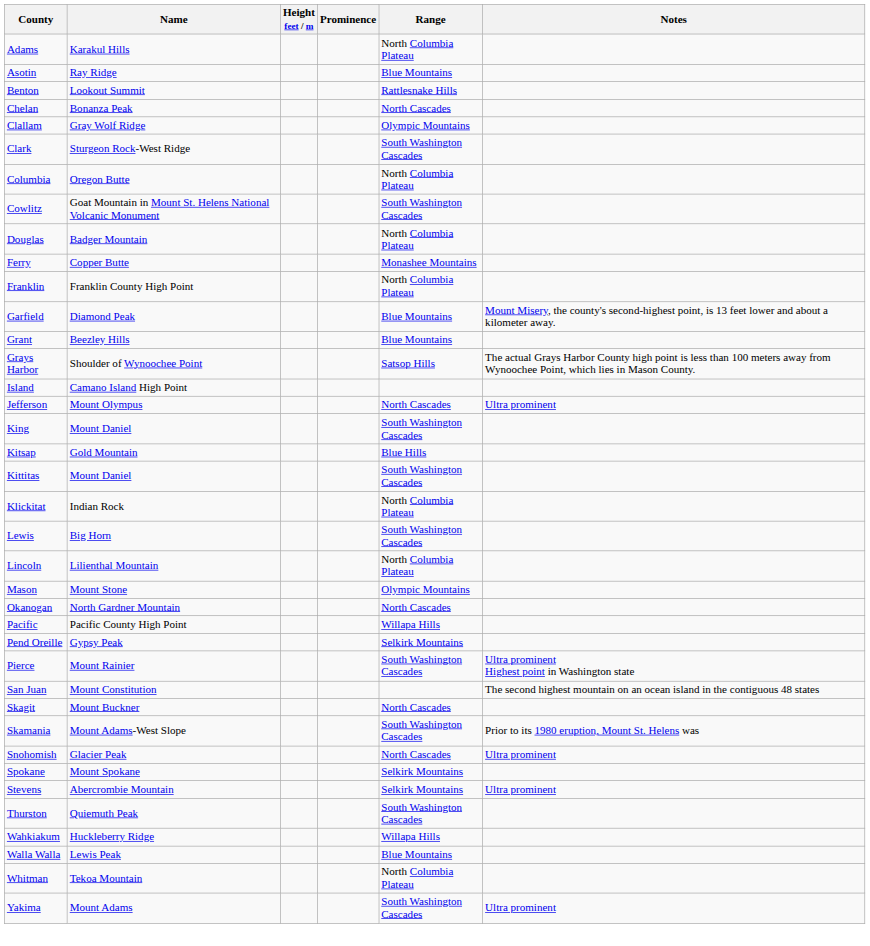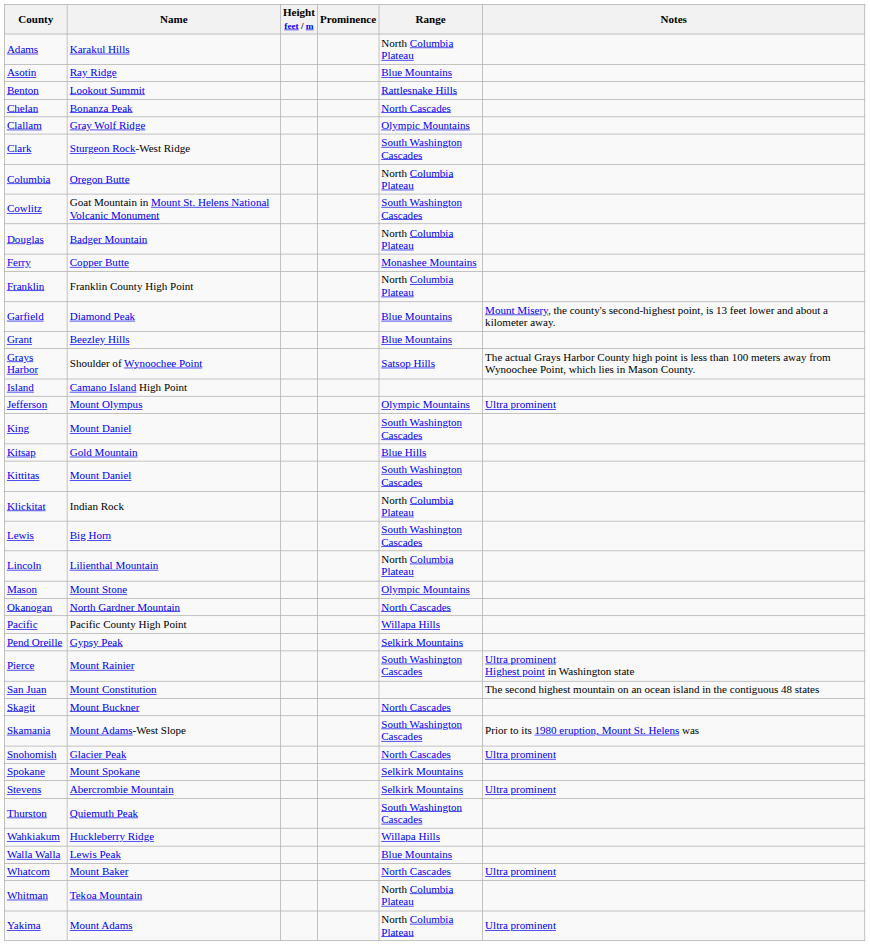Jefferson | Range: North Cascades -> Olympic Mountains
+ row: Whatcom | Mount Baker | North Cascades | Ultra prominent
Yakima | Range: South Washington Cascades -> North Columbia Plateau
